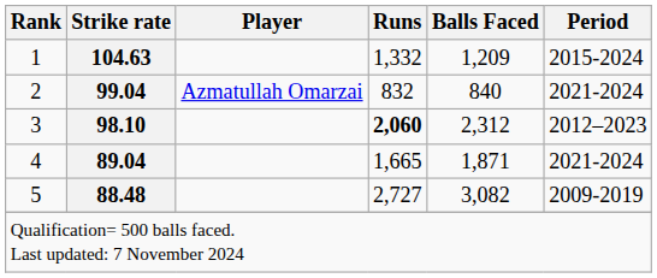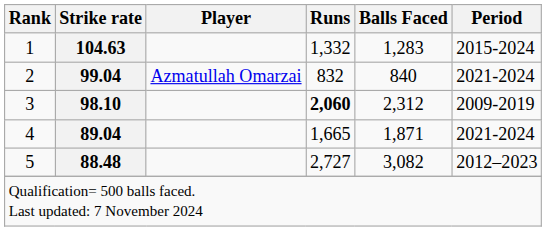1 | Balls Faced: 1,209 -> 1,283
3 | Period: 2012–2023 -> 2009-2019
5 | Period: 2009-2019 -> 2012–2023
